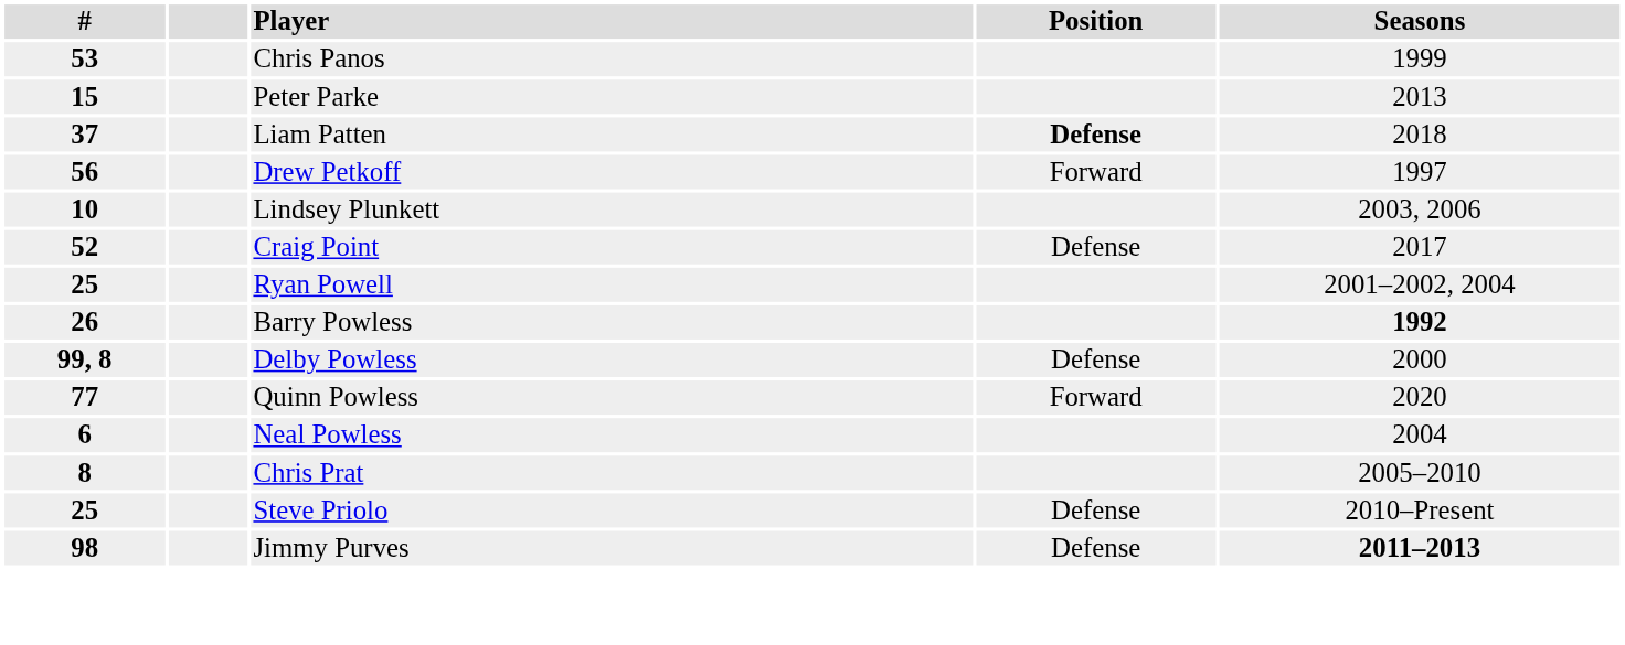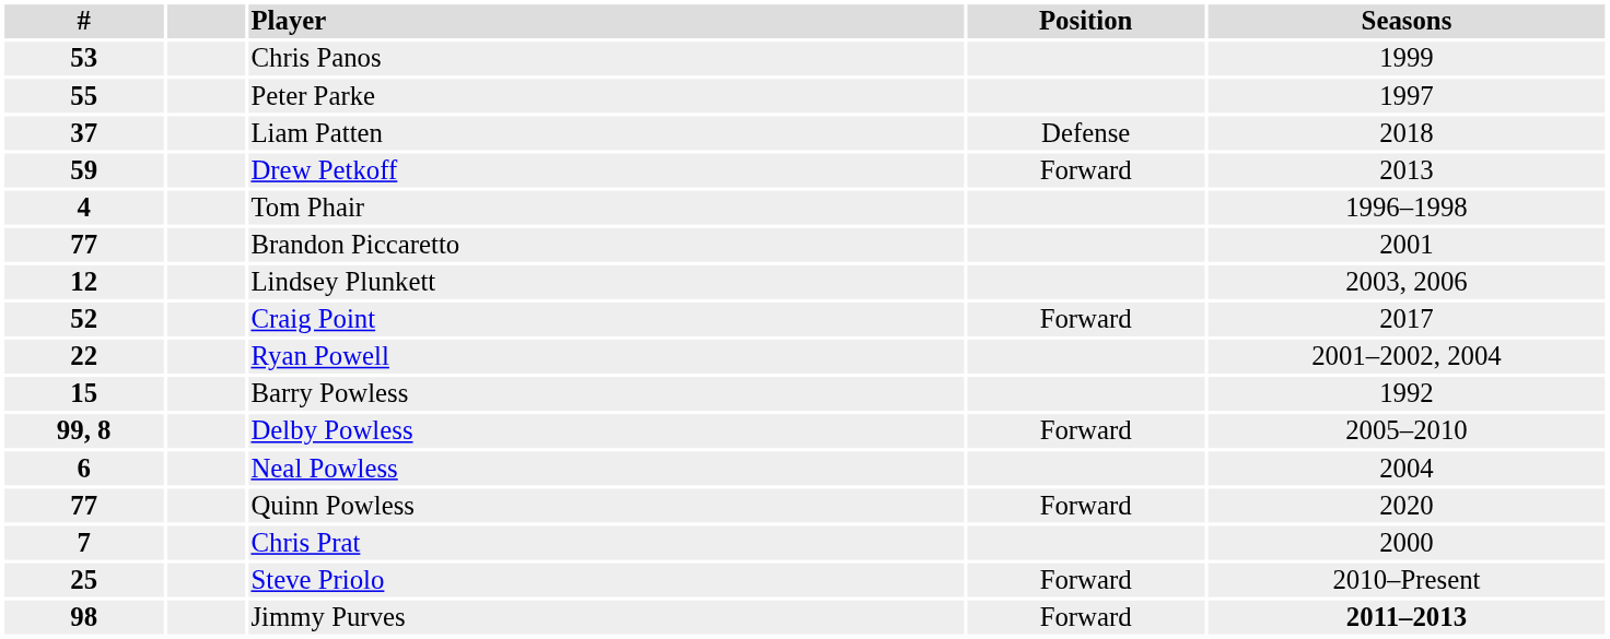Peter Parke | #: 15 -> 55
Peter Parke | Seasons: 2013 -> 1997
Liam Patten | Position: bold -> normal
Drew Petkoff | #: 56 -> 59
Drew Petkoff | Seasons: 1997 -> 2013
+ row: 4 | Tom Phair | 1996–1998
+ row: 77 | Brandon Piccaretto | 2001
Lindsey Plunkett | #: 10 -> 12
Craig Point | Position: Defense -> Forward
Ryan Powell | #: 25 -> 22
Barry Powless | #: 26 -> 15
Barry Powless | Seasons: bold -> normal
Delby Powless | Position: Defense -> Forward
Delby Powless | Seasons: 2000 -> 2005–2010
rows swapped: Neal Powless <-> Quinn Powless
Chris Prat | #: 8 -> 7
Chris Prat | Seasons: 2005–2010 -> 2000
Steve Priolo | Position: Defense -> Forward
Jimmy Purves | Position: Defense -> Forward
